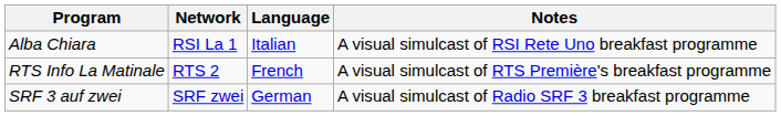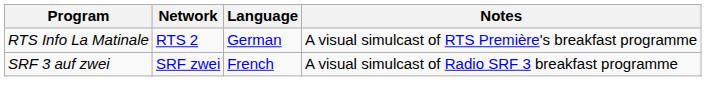- row: Alba Chiara | RSI La 1 | Italian | A visual simulcast of RSI Rete Uno breakfast programme
RTS Info La Matinale | Language: French -> German
SRF 3 auf zwei | Language: German -> French
